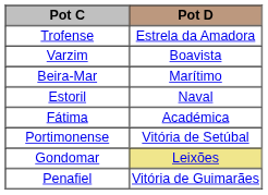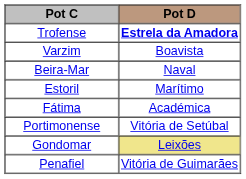Trofense | column 2: normal -> bold
Beira-Mar | column 2: Marítimo -> Naval
Estoril | column 2: Naval -> Marítimo
